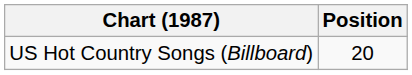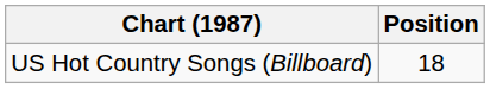US Hot Country Songs (Billboard) | Position: 20 -> 18
